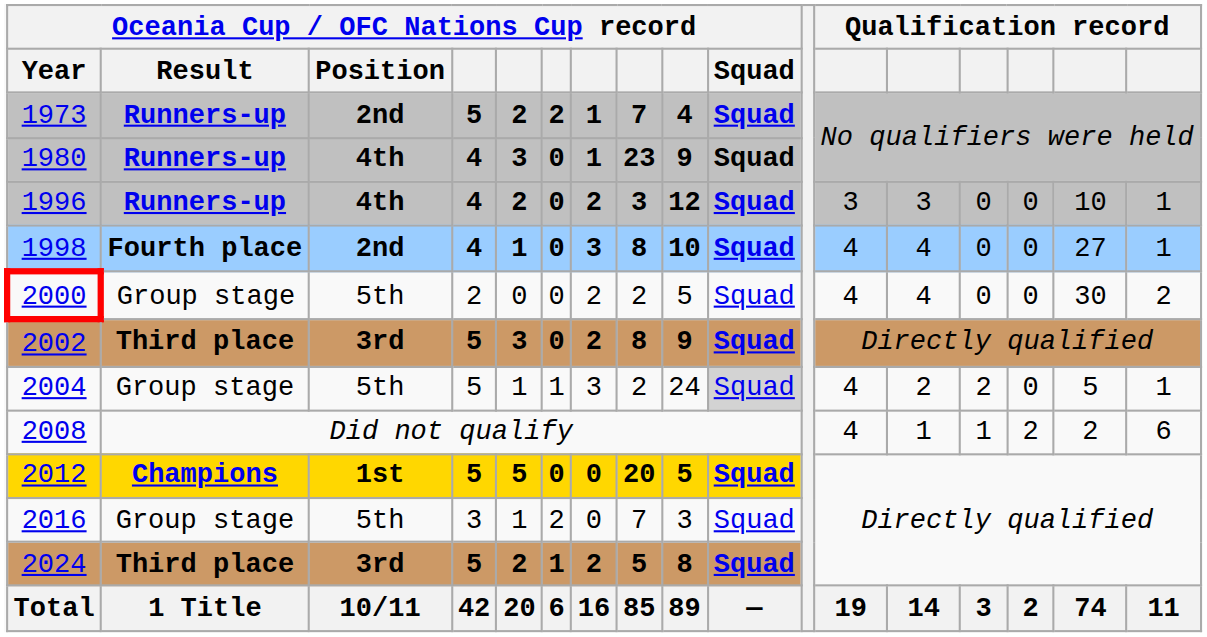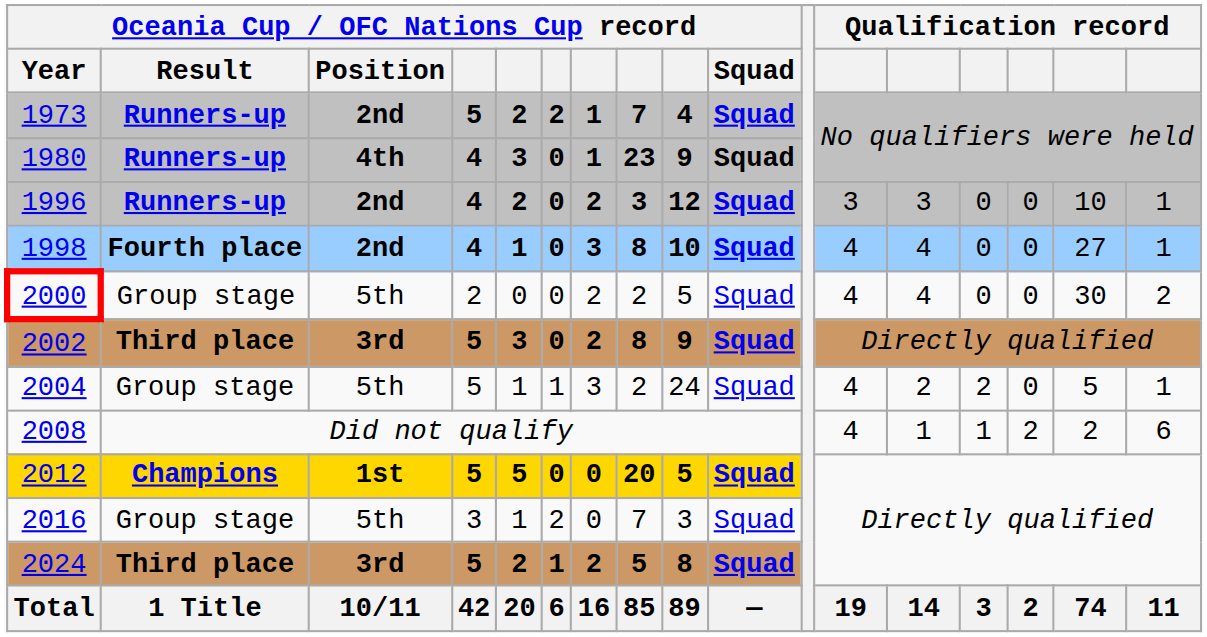1996 | Oceania Cup / OFC Nations Cup record / Position: 4th -> 2nd
2004 | Oceania Cup / OFC Nations Cup record / Squad: lightgrey background -> no background
